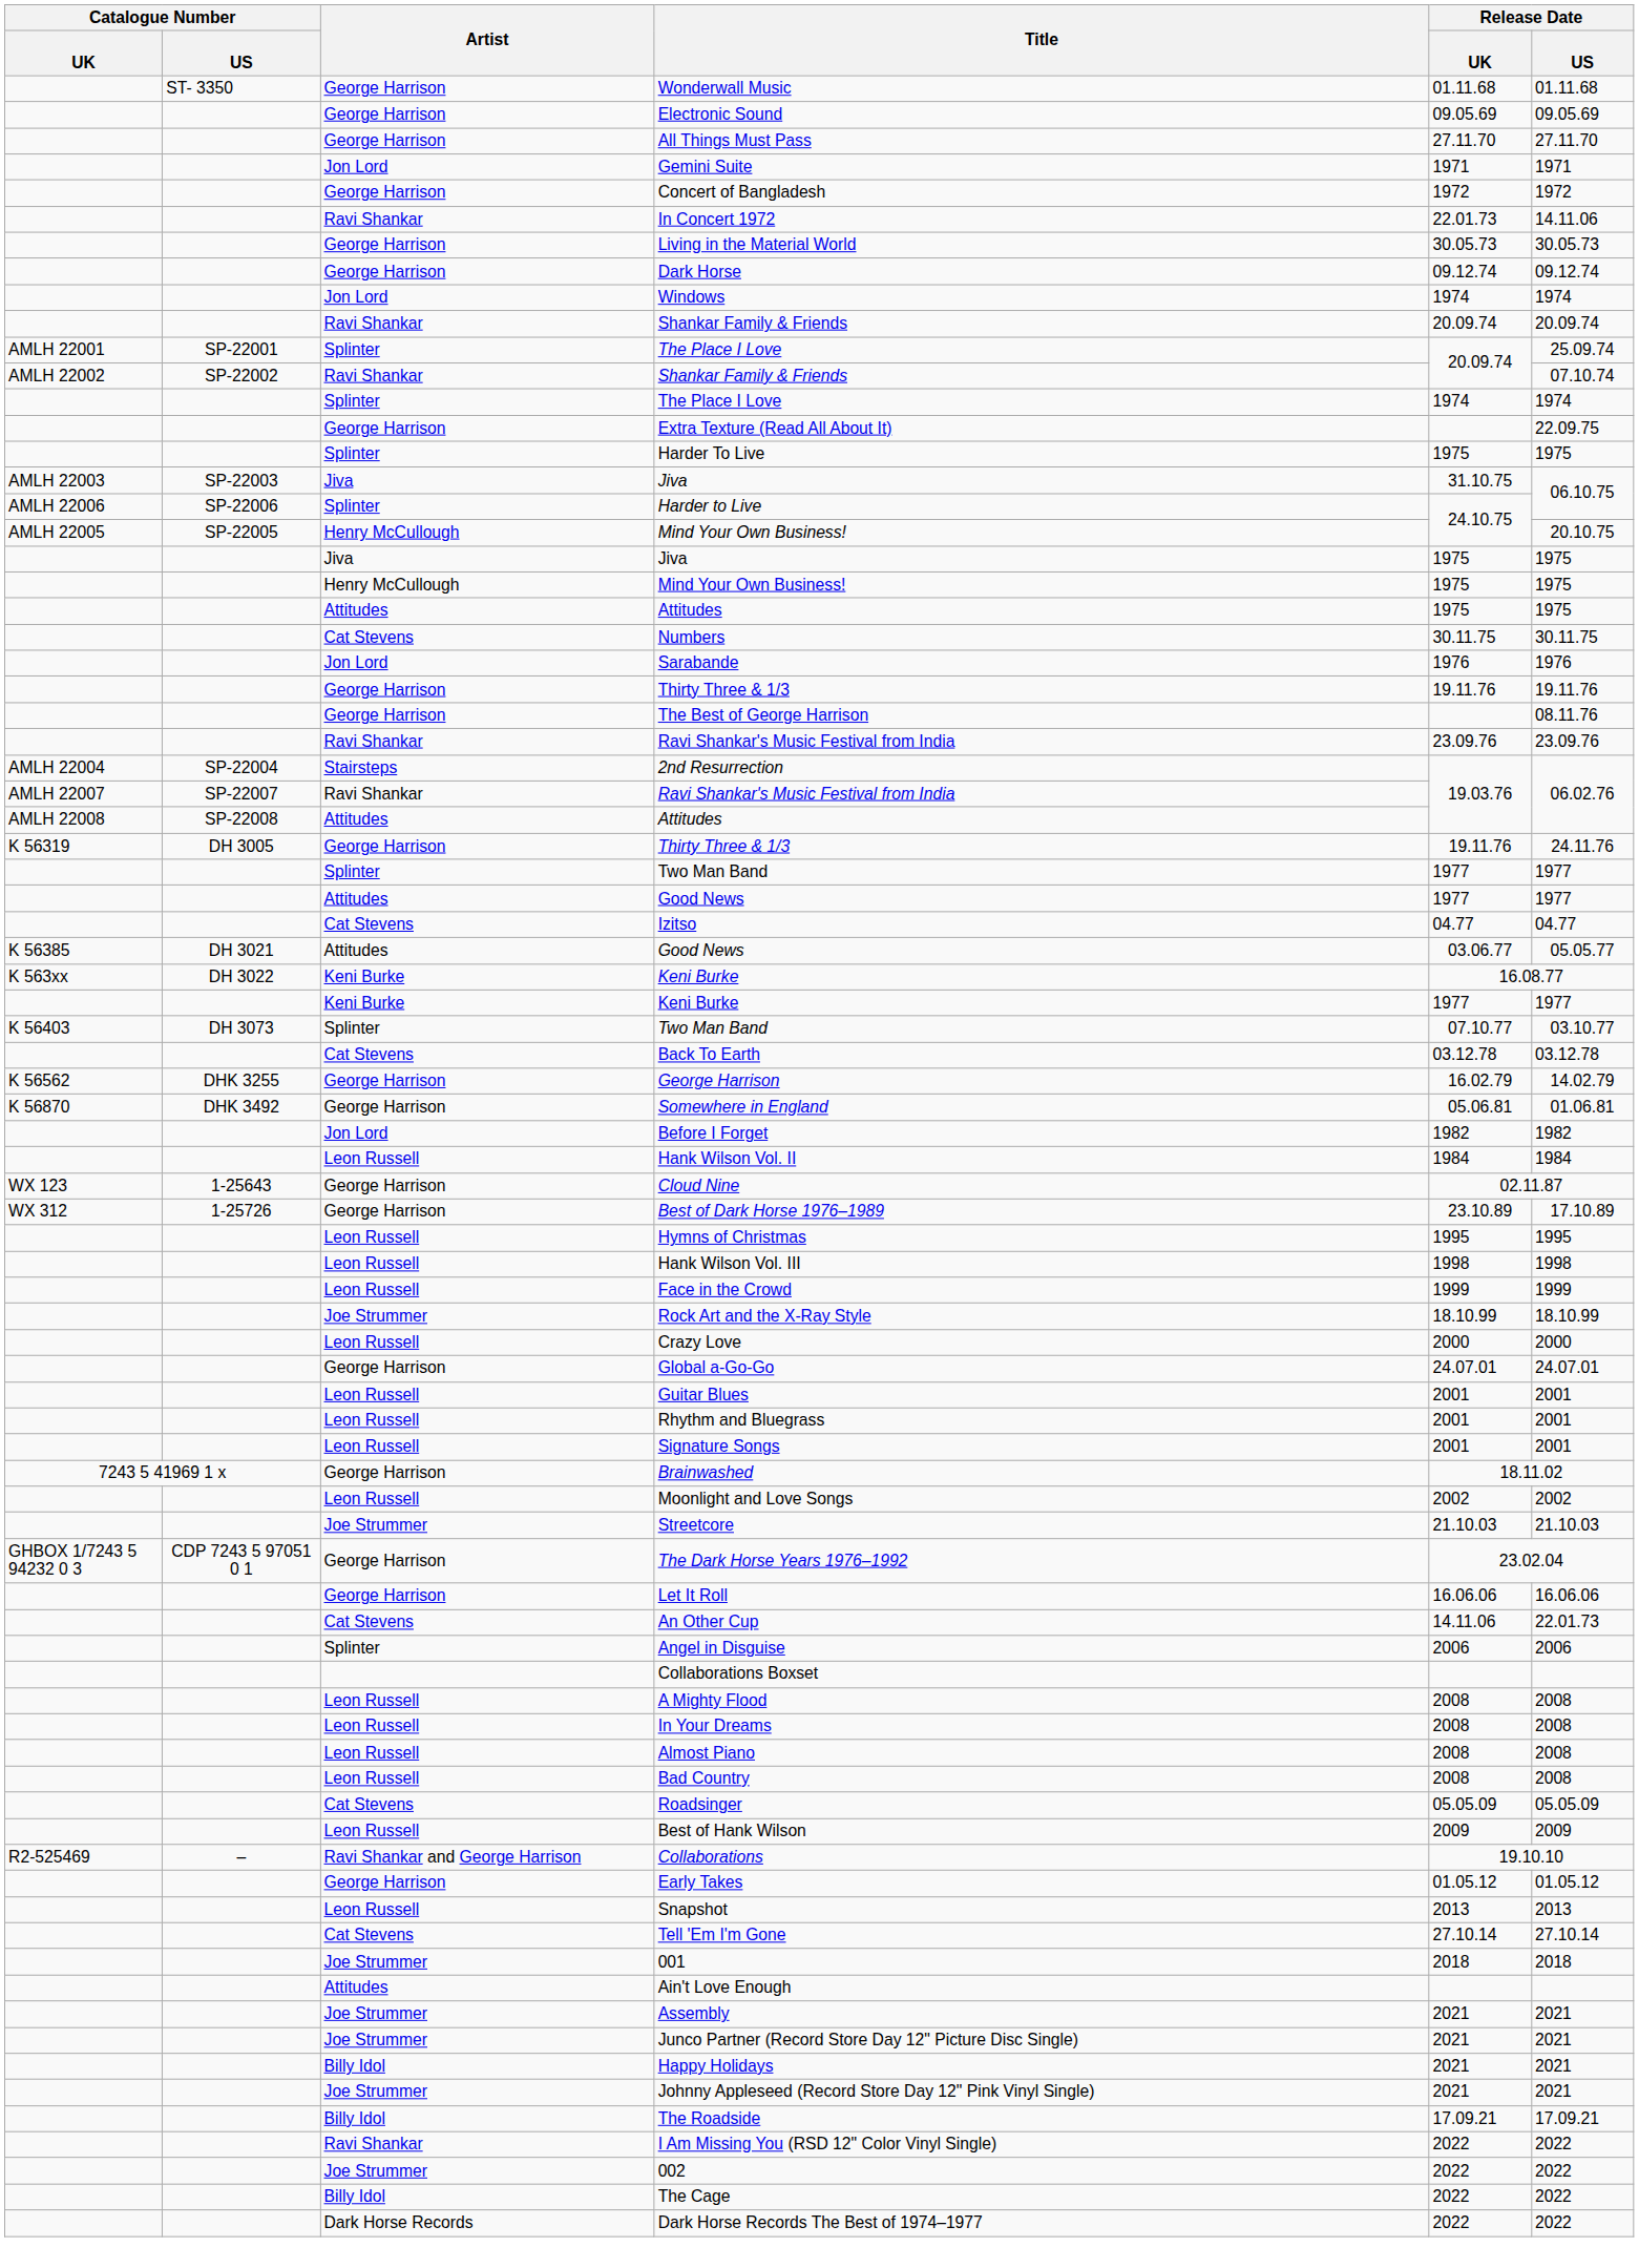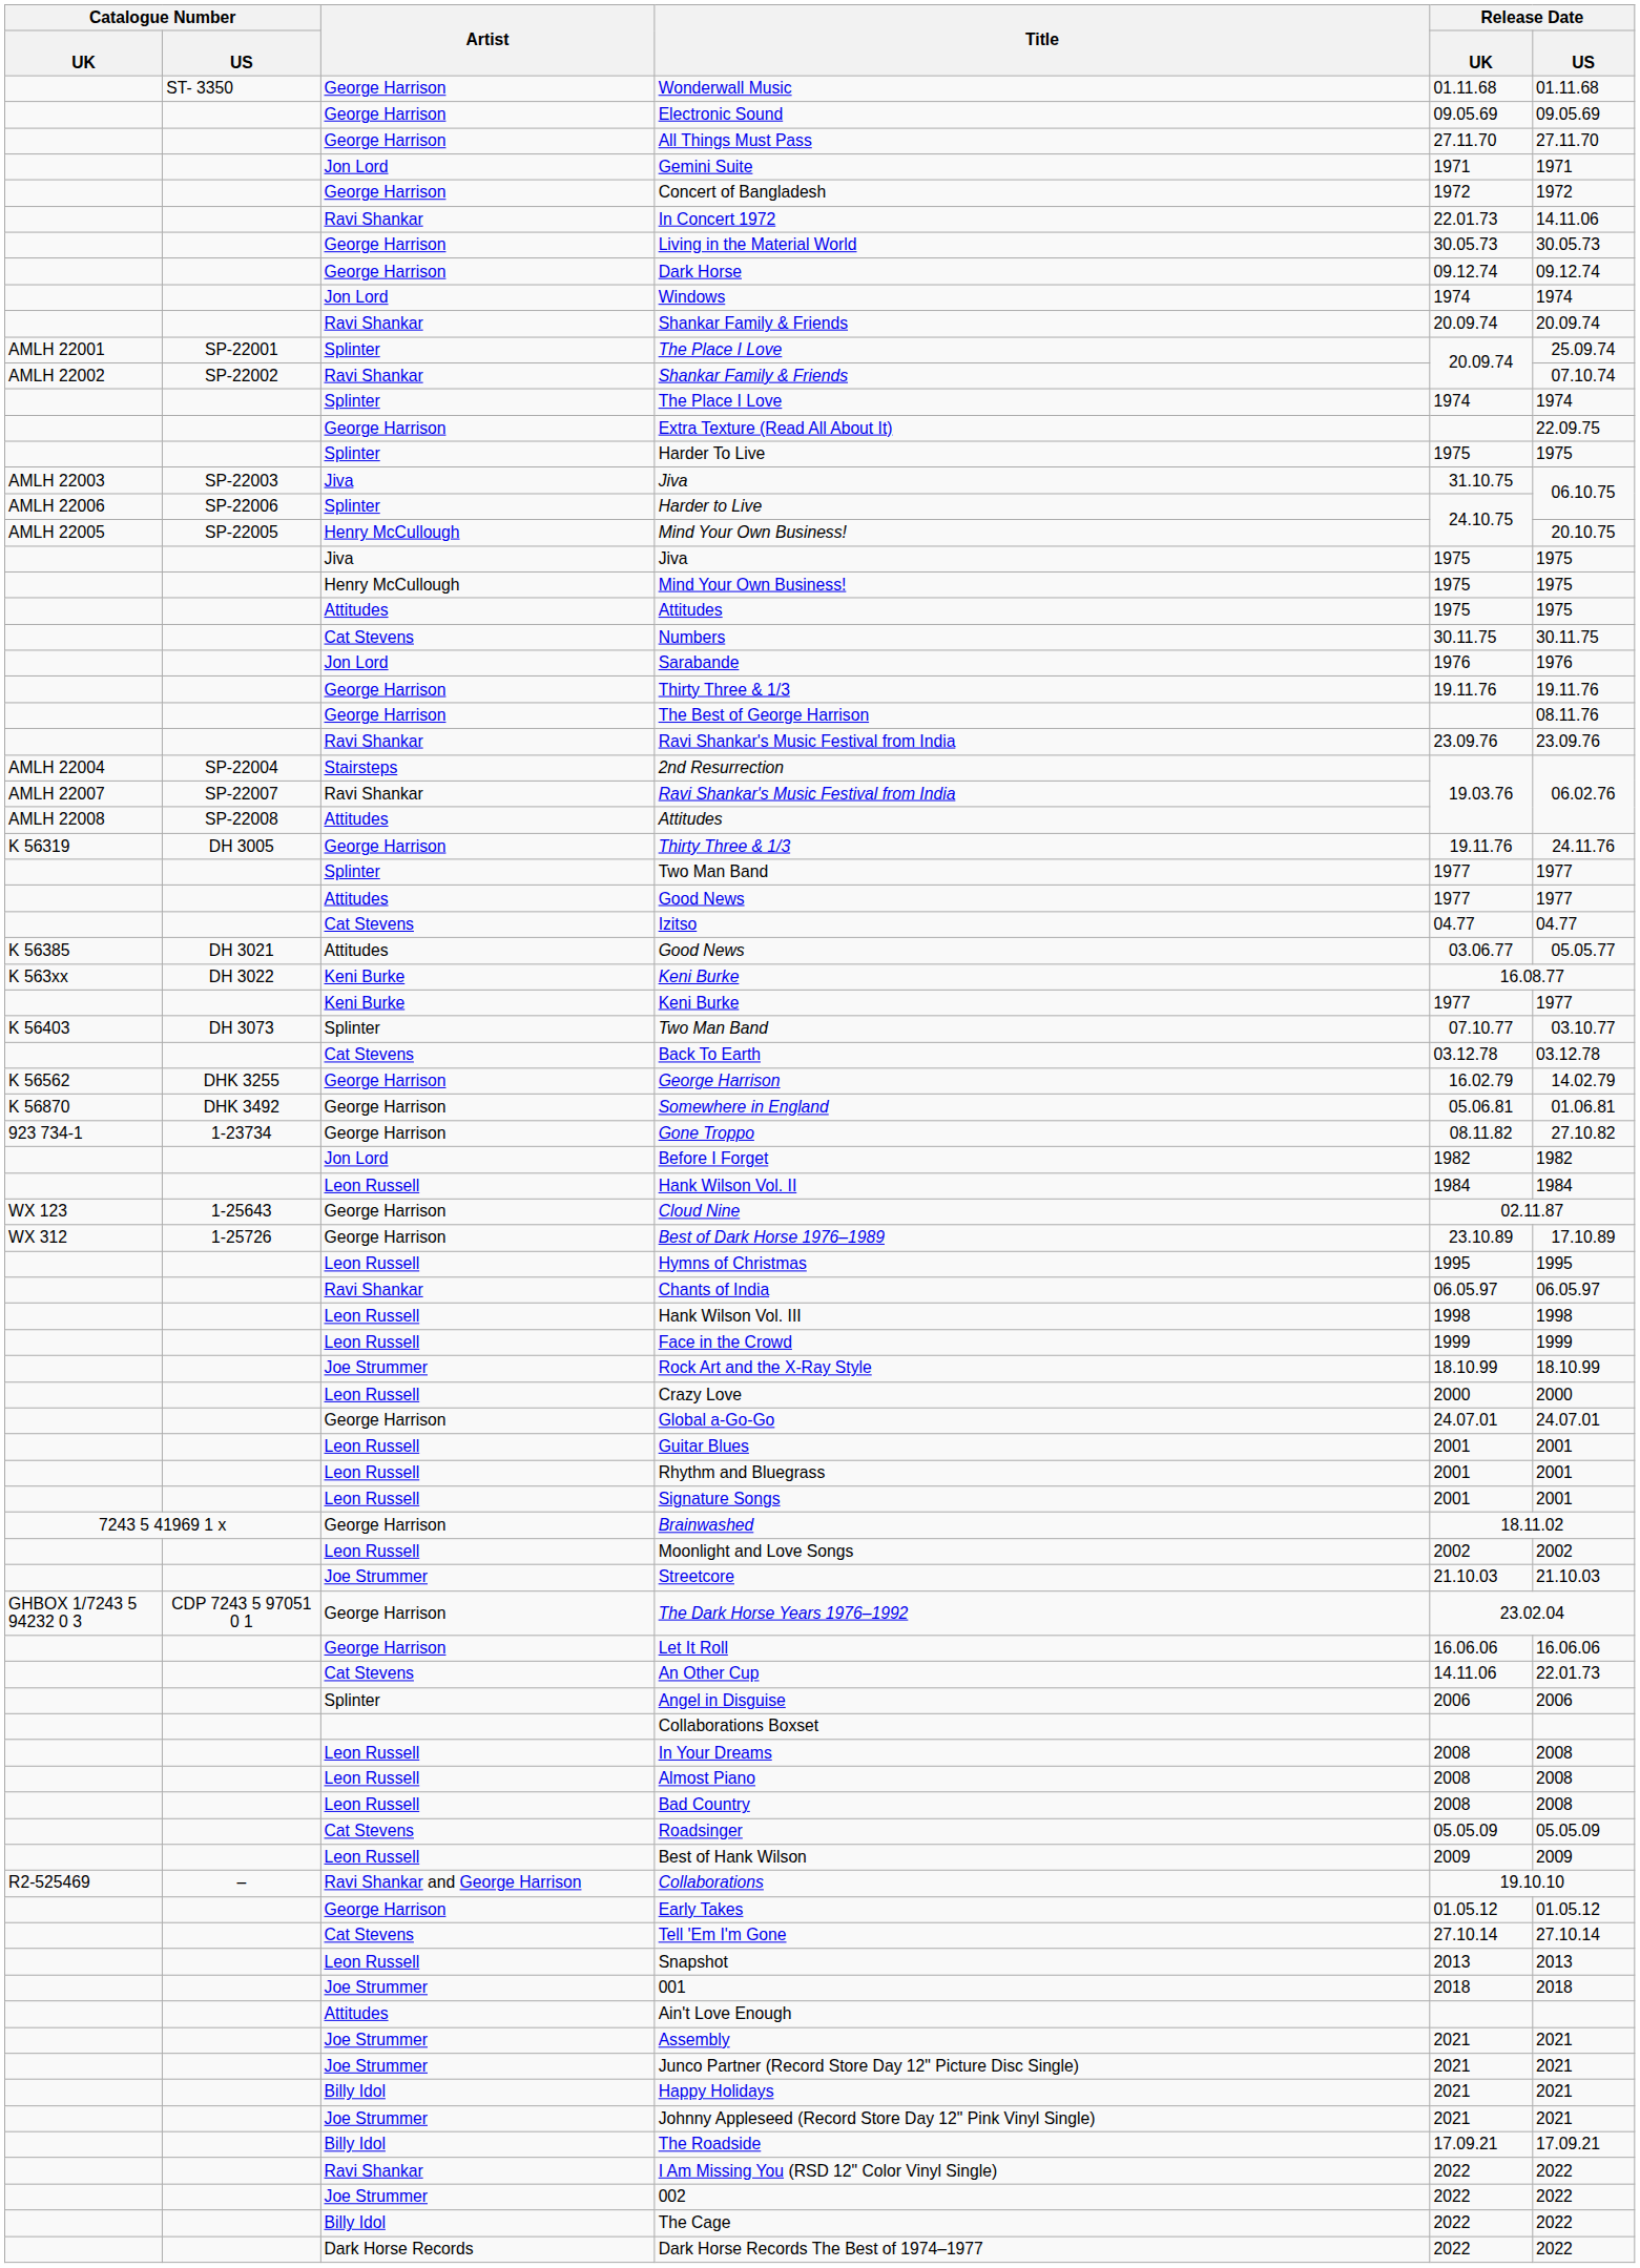+ row: 923 734-1 | 1-23734 | George Harrison | Gone Troppo | 08.11.82 | 27.10.82
+ row: Ravi Shankar | Chants of India | 06.05.97 | 06.05.97
- row: Leon Russell | A Mighty Flood | 2008 | 2008
rows swapped: Snapshot <-> Tell 'Em I'm Gone
